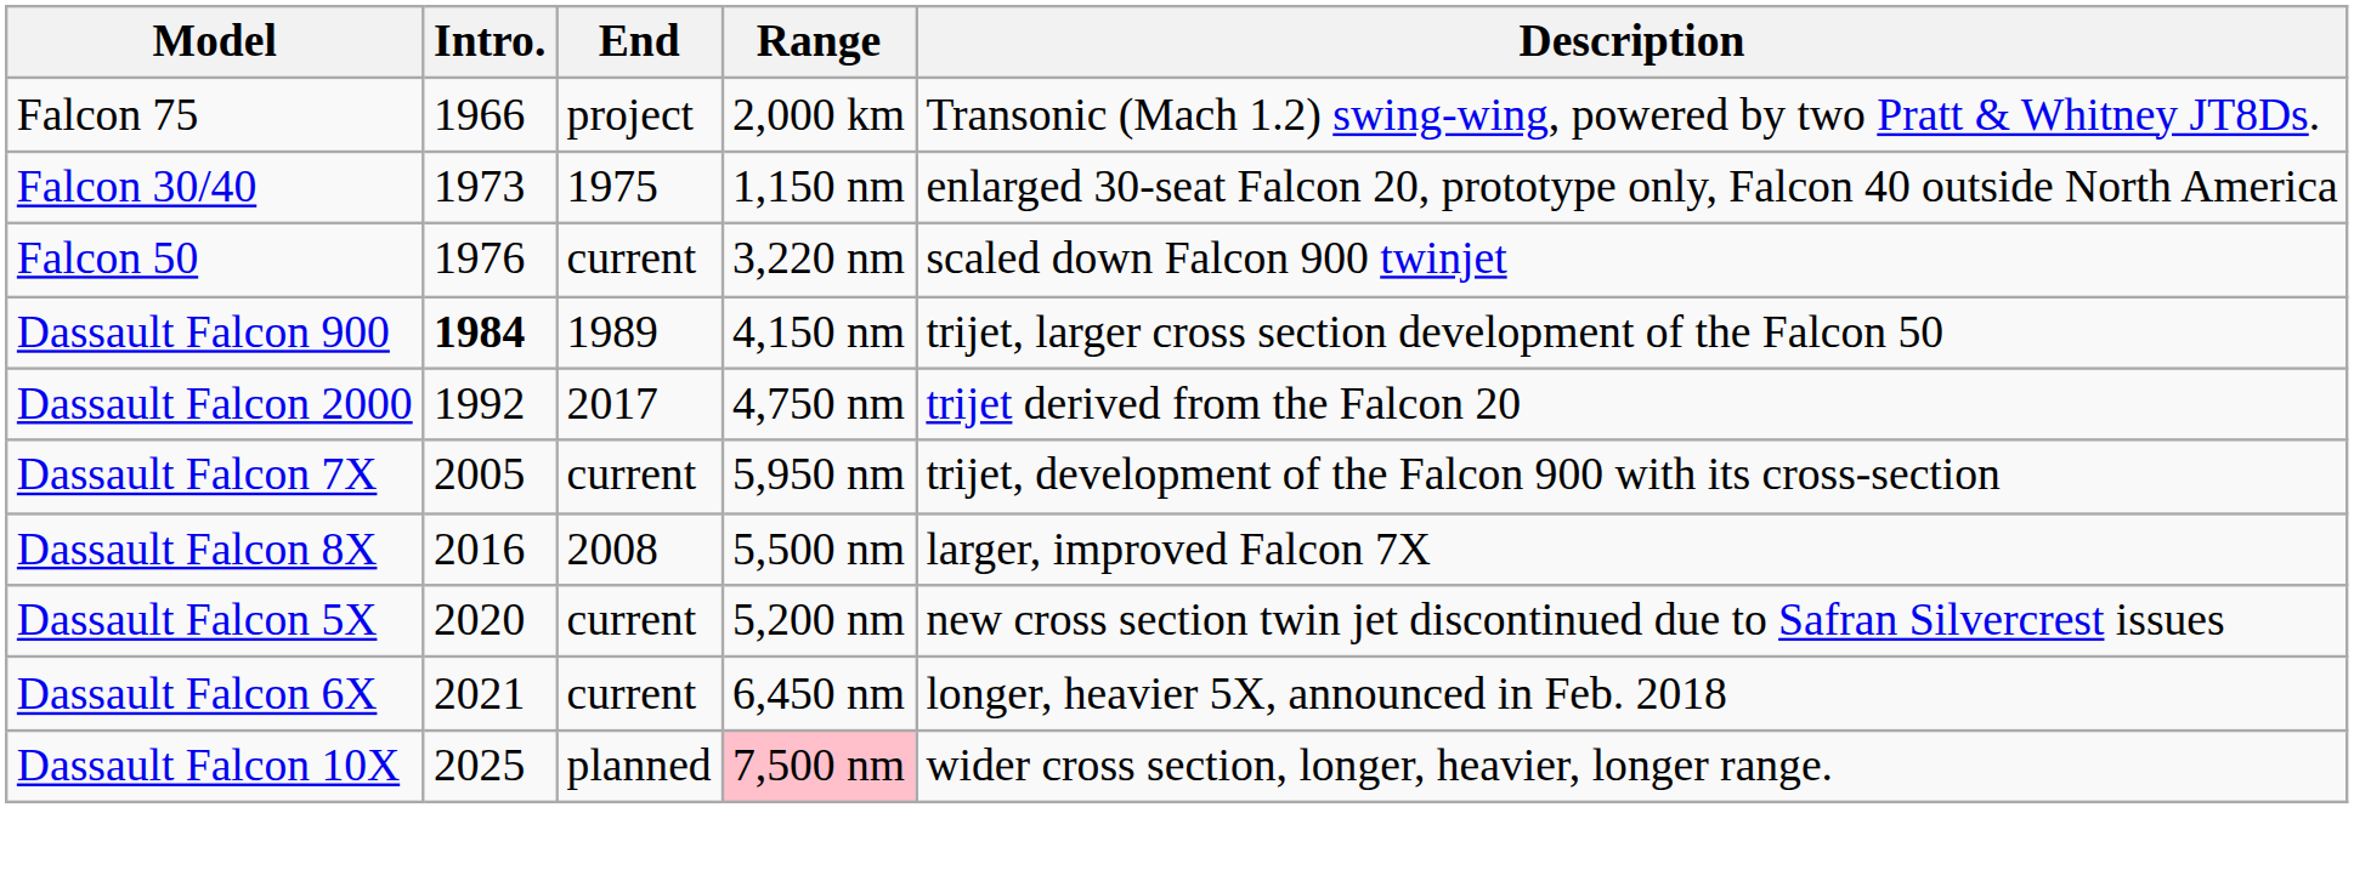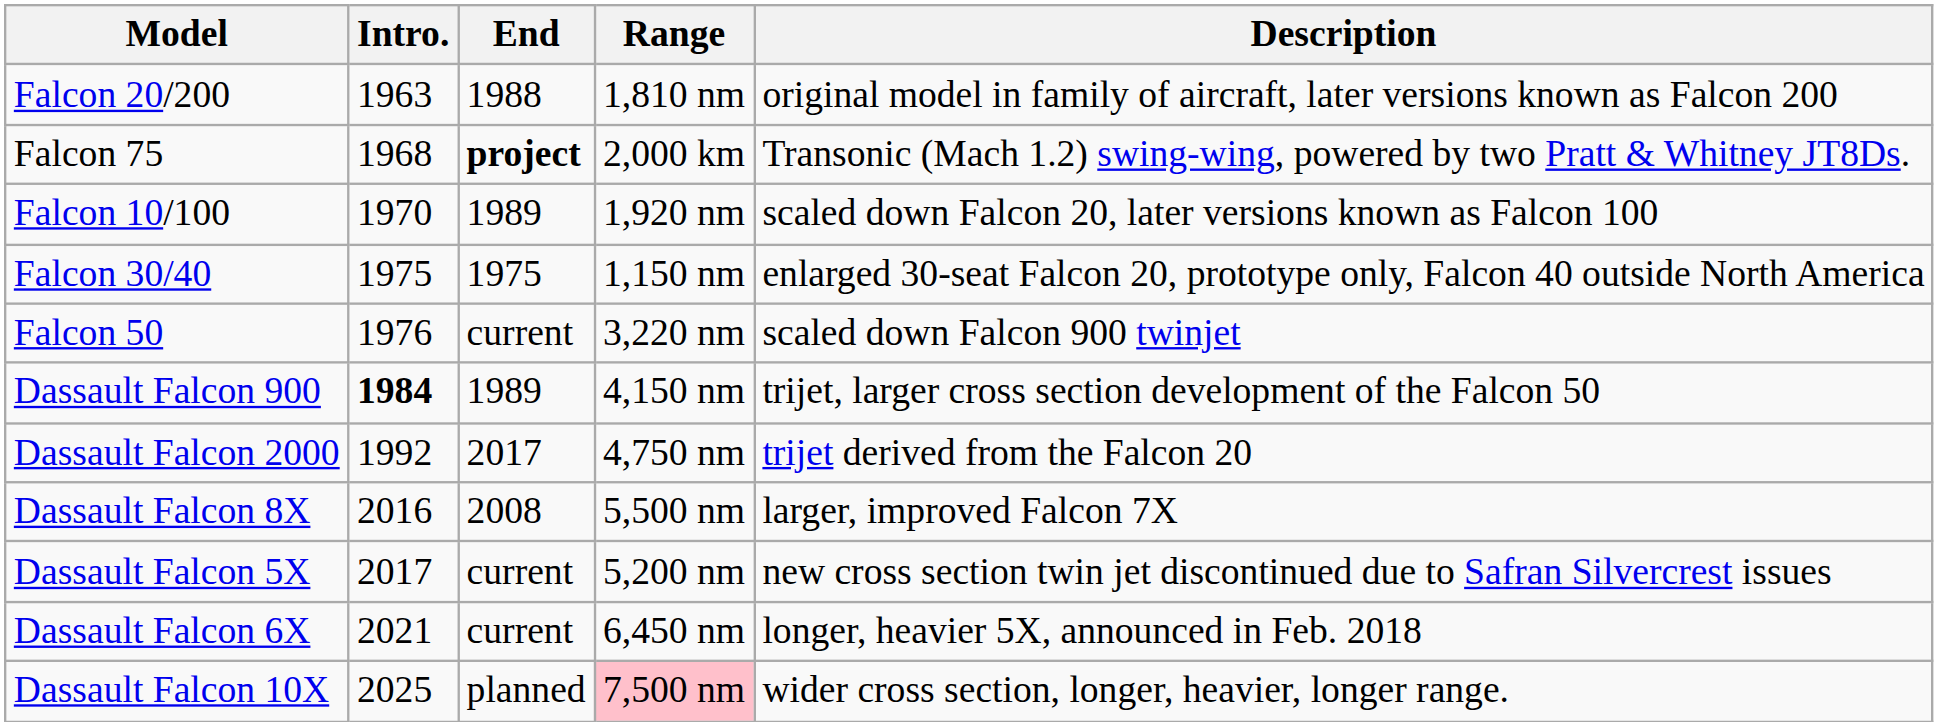+ row: Falcon 20/200 | 1963 | 1988 | 1,810 nm | original model in family of aircraft, later versions known as Falcon 200
Falcon 75 | Intro.: 1966 -> 1968
Falcon 75 | End: normal -> bold
+ row: Falcon 10/100 | 1970 | 1989 | 1,920 nm | scaled down Falcon 20, later versions known as Falcon 100
Falcon 30/40 | Intro.: 1973 -> 1975
- row: Dassault Falcon 7X | 2005 | current | 5,950 nm | trijet, development of the Falcon 900 with its cross-section
Dassault Falcon 5X | Intro.: 2020 -> 2017
